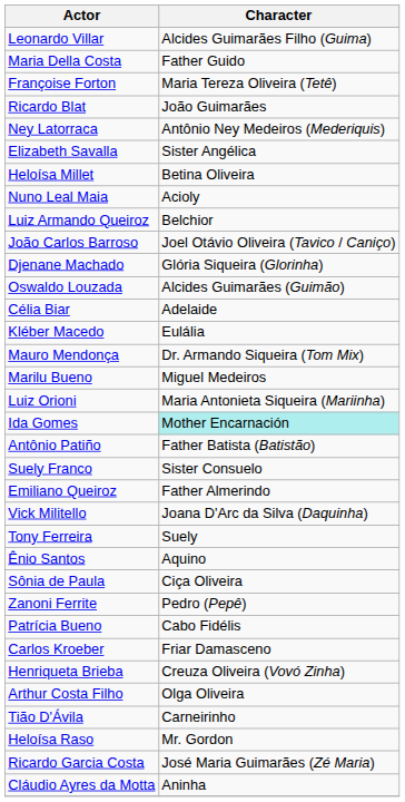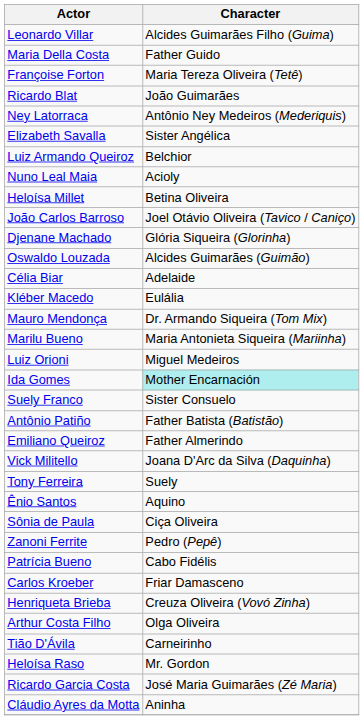rows swapped: Luiz Armando Queiroz <-> Heloísa Millet
Marilu Bueno | Character: Miguel Medeiros -> Maria Antonieta Siqueira (Mariinha)
Luiz Orioni | Character: Maria Antonieta Siqueira (Mariinha) -> Miguel Medeiros
rows swapped: Antônio Patiño <-> Suely Franco
